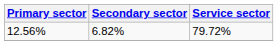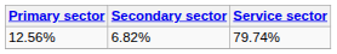12.56% | Service sector: 79.72% -> 79.74%
